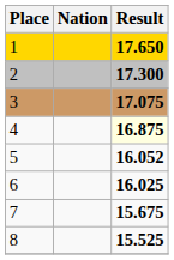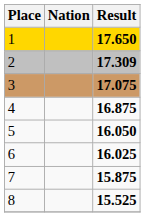2 | Result: 17.300 -> 17.309
4 | Result: lightyellow background -> no background
5 | Result: 16.052 -> 16.050
7 | Result: 15.675 -> 15.875
